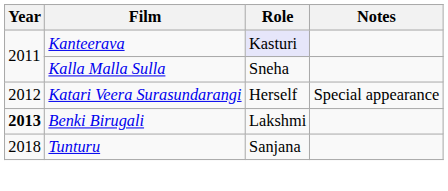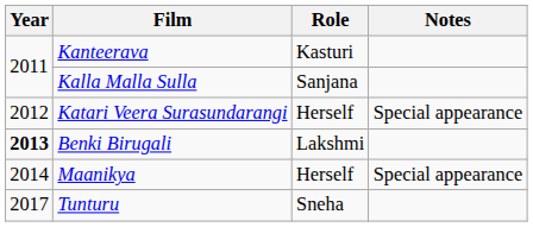Kanteerava | Role: lavender background -> no background
Kalla Malla Sulla | Role: Sneha -> Sanjana
+ row: 2014 | Maanikya | Herself | Special appearance
Tunturu | Year: 2018 -> 2017
Tunturu | Role: Sanjana -> Sneha
